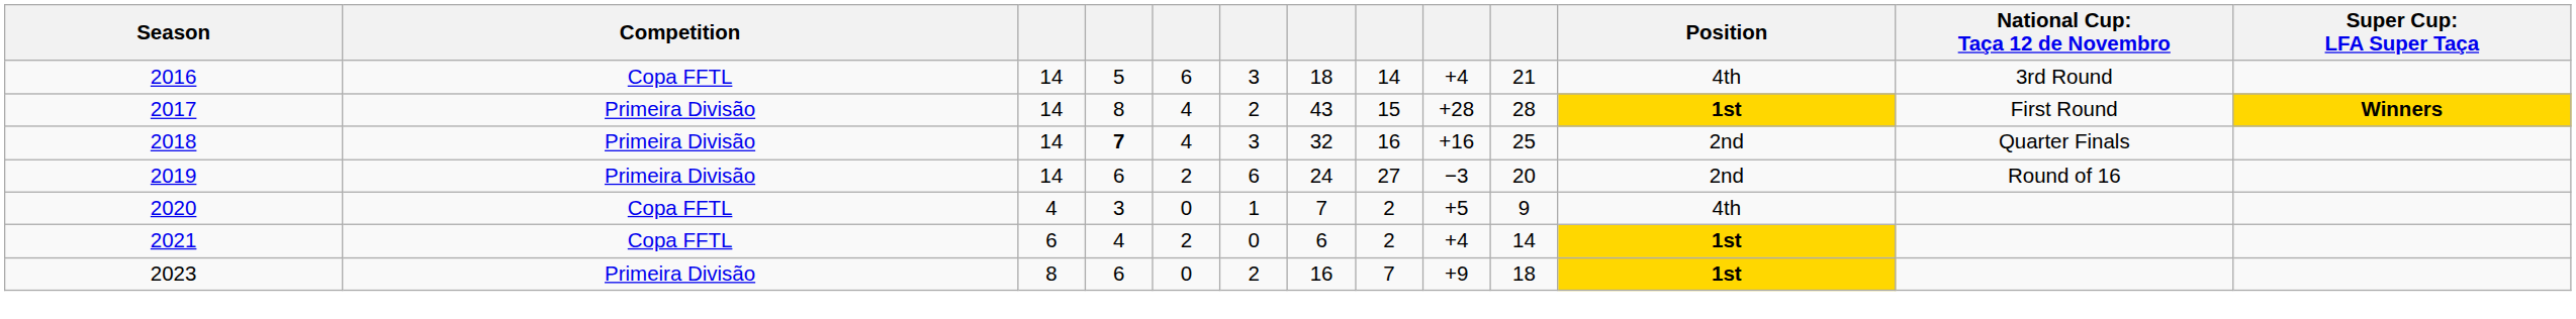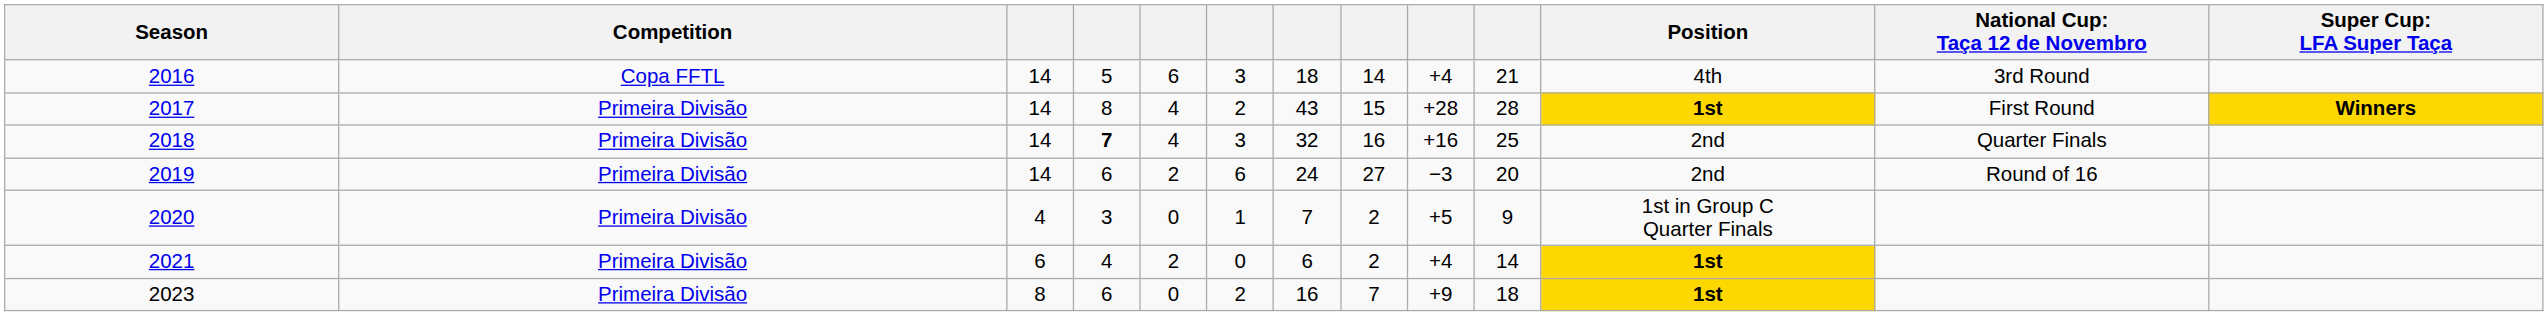2020 | Competition: Copa FFTL -> Primeira Divisão
2020 | Position: 4th -> 1st in Group C Quarter Finals
2021 | Competition: Copa FFTL -> Primeira Divisão
